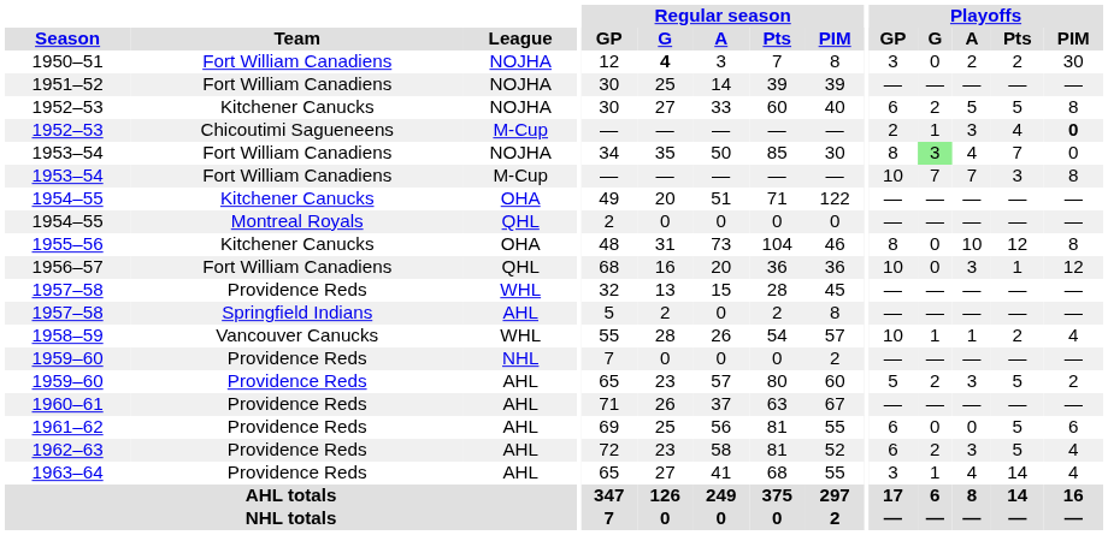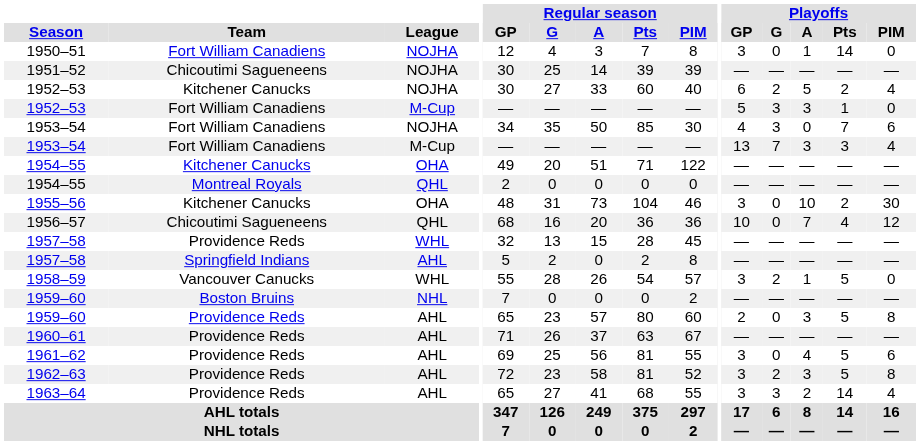1950–51 | Regular season / G: bold -> normal
1950–51 | Playoffs / A: 2 -> 1
1950–51 | Playoffs / Pts: 2 -> 14
1950–51 | Playoffs / PIM: 30 -> 0
1951–52 | Team: Fort William Canadiens -> Chicoutimi Sagueneens
1952–53 / NOJHA | Playoffs / Pts: 5 -> 2
1952–53 / NOJHA | Playoffs / PIM: 8 -> 4
1952–53 / M-Cup | Team: Chicoutimi Sagueneens -> Fort William Canadiens
1952–53 / M-Cup | Playoffs / GP: 2 -> 5
1952–53 / M-Cup | Playoffs / G: 1 -> 3
1952–53 / M-Cup | Playoffs / Pts: 4 -> 1
1952–53 / M-Cup | Playoffs / PIM: bold -> normal
1953–54 / NOJHA | Playoffs / GP: 8 -> 4
1953–54 / NOJHA | Playoffs / G: lightgreen background -> no background
1953–54 / NOJHA | Playoffs / A: 4 -> 0
1953–54 / NOJHA | Playoffs / PIM: 0 -> 6
1953–54 / M-Cup | Playoffs / GP: 10 -> 13
1953–54 / M-Cup | Playoffs / A: 7 -> 3
1953–54 / M-Cup | Playoffs / PIM: 8 -> 4
1955–56 | Playoffs / GP: 8 -> 3
1955–56 | Playoffs / Pts: 12 -> 2
1955–56 | Playoffs / PIM: 8 -> 30
1956–57 | Team: Fort William Canadiens -> Chicoutimi Sagueneens
1956–57 | Playoffs / A: 3 -> 7
1956–57 | Playoffs / Pts: 1 -> 4
1958–59 | Playoffs / GP: 10 -> 3
1958–59 | Playoffs / G: 1 -> 2
1958–59 | Playoffs / Pts: 2 -> 5
1958–59 | Playoffs / PIM: 4 -> 0
1959–60 / NHL | Team: Providence Reds -> Boston Bruins
1959–60 / AHL | Playoffs / GP: 5 -> 2
1959–60 / AHL | Playoffs / G: 2 -> 0
1959–60 / AHL | Playoffs / PIM: 2 -> 8
1961–62 | Playoffs / GP: 6 -> 3
1961–62 | Playoffs / A: 0 -> 4
1962–63 | Playoffs / GP: 6 -> 3
1962–63 | Playoffs / PIM: 4 -> 8
1963–64 | Playoffs / G: 1 -> 3
1963–64 | Playoffs / A: 4 -> 2
